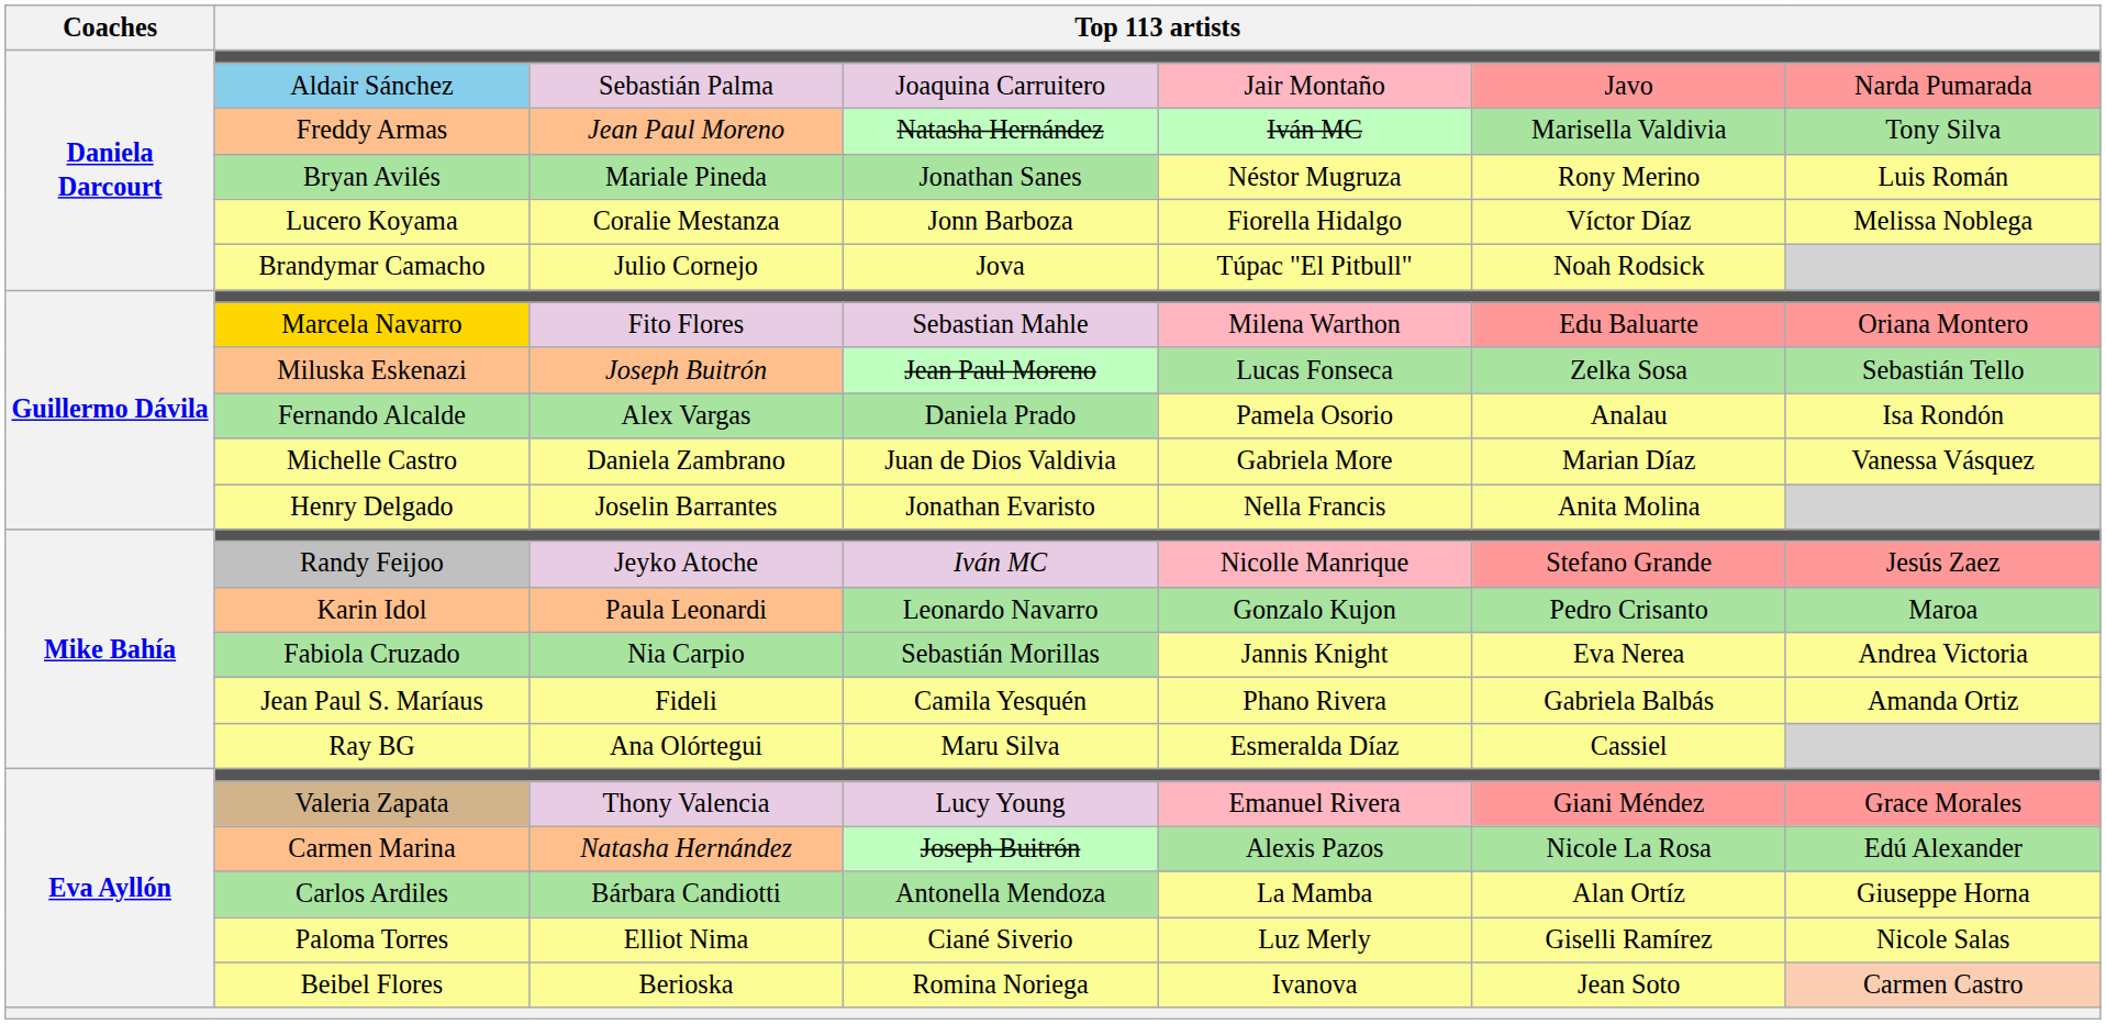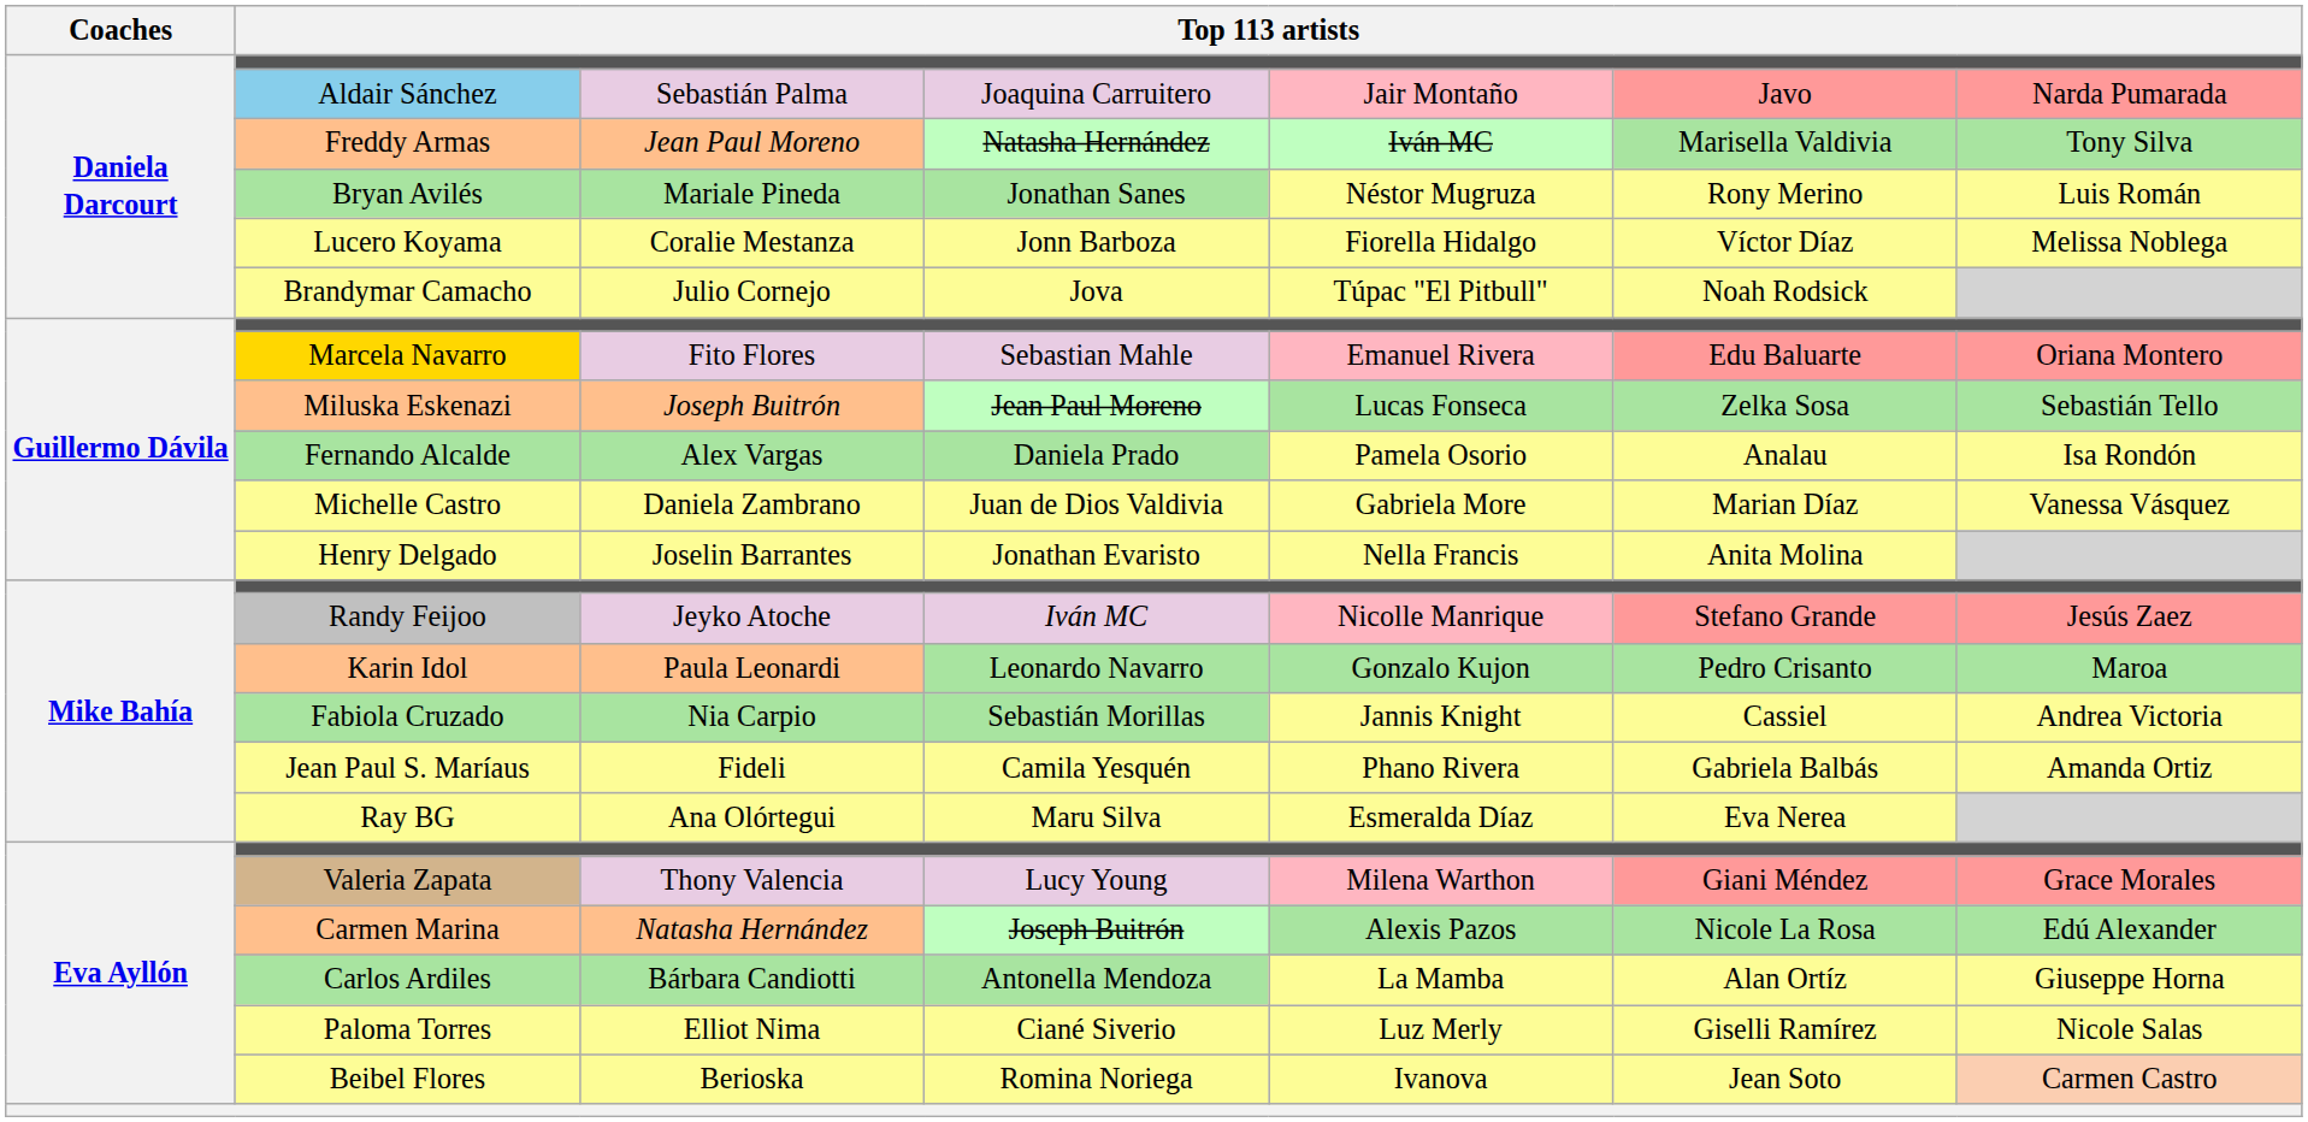Marcela Navarro | column 5: Milena Warthon -> Emanuel Rivera
Fabiola Cruzado | column 6: Eva Nerea -> Cassiel
Ray BG | column 6: Cassiel -> Eva Nerea
Valeria Zapata | column 5: Emanuel Rivera -> Milena Warthon
